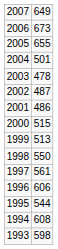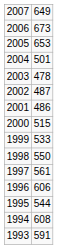2005 | column 2: 655 -> 653
1999 | column 2: 513 -> 533
1993 | column 2: 598 -> 591
